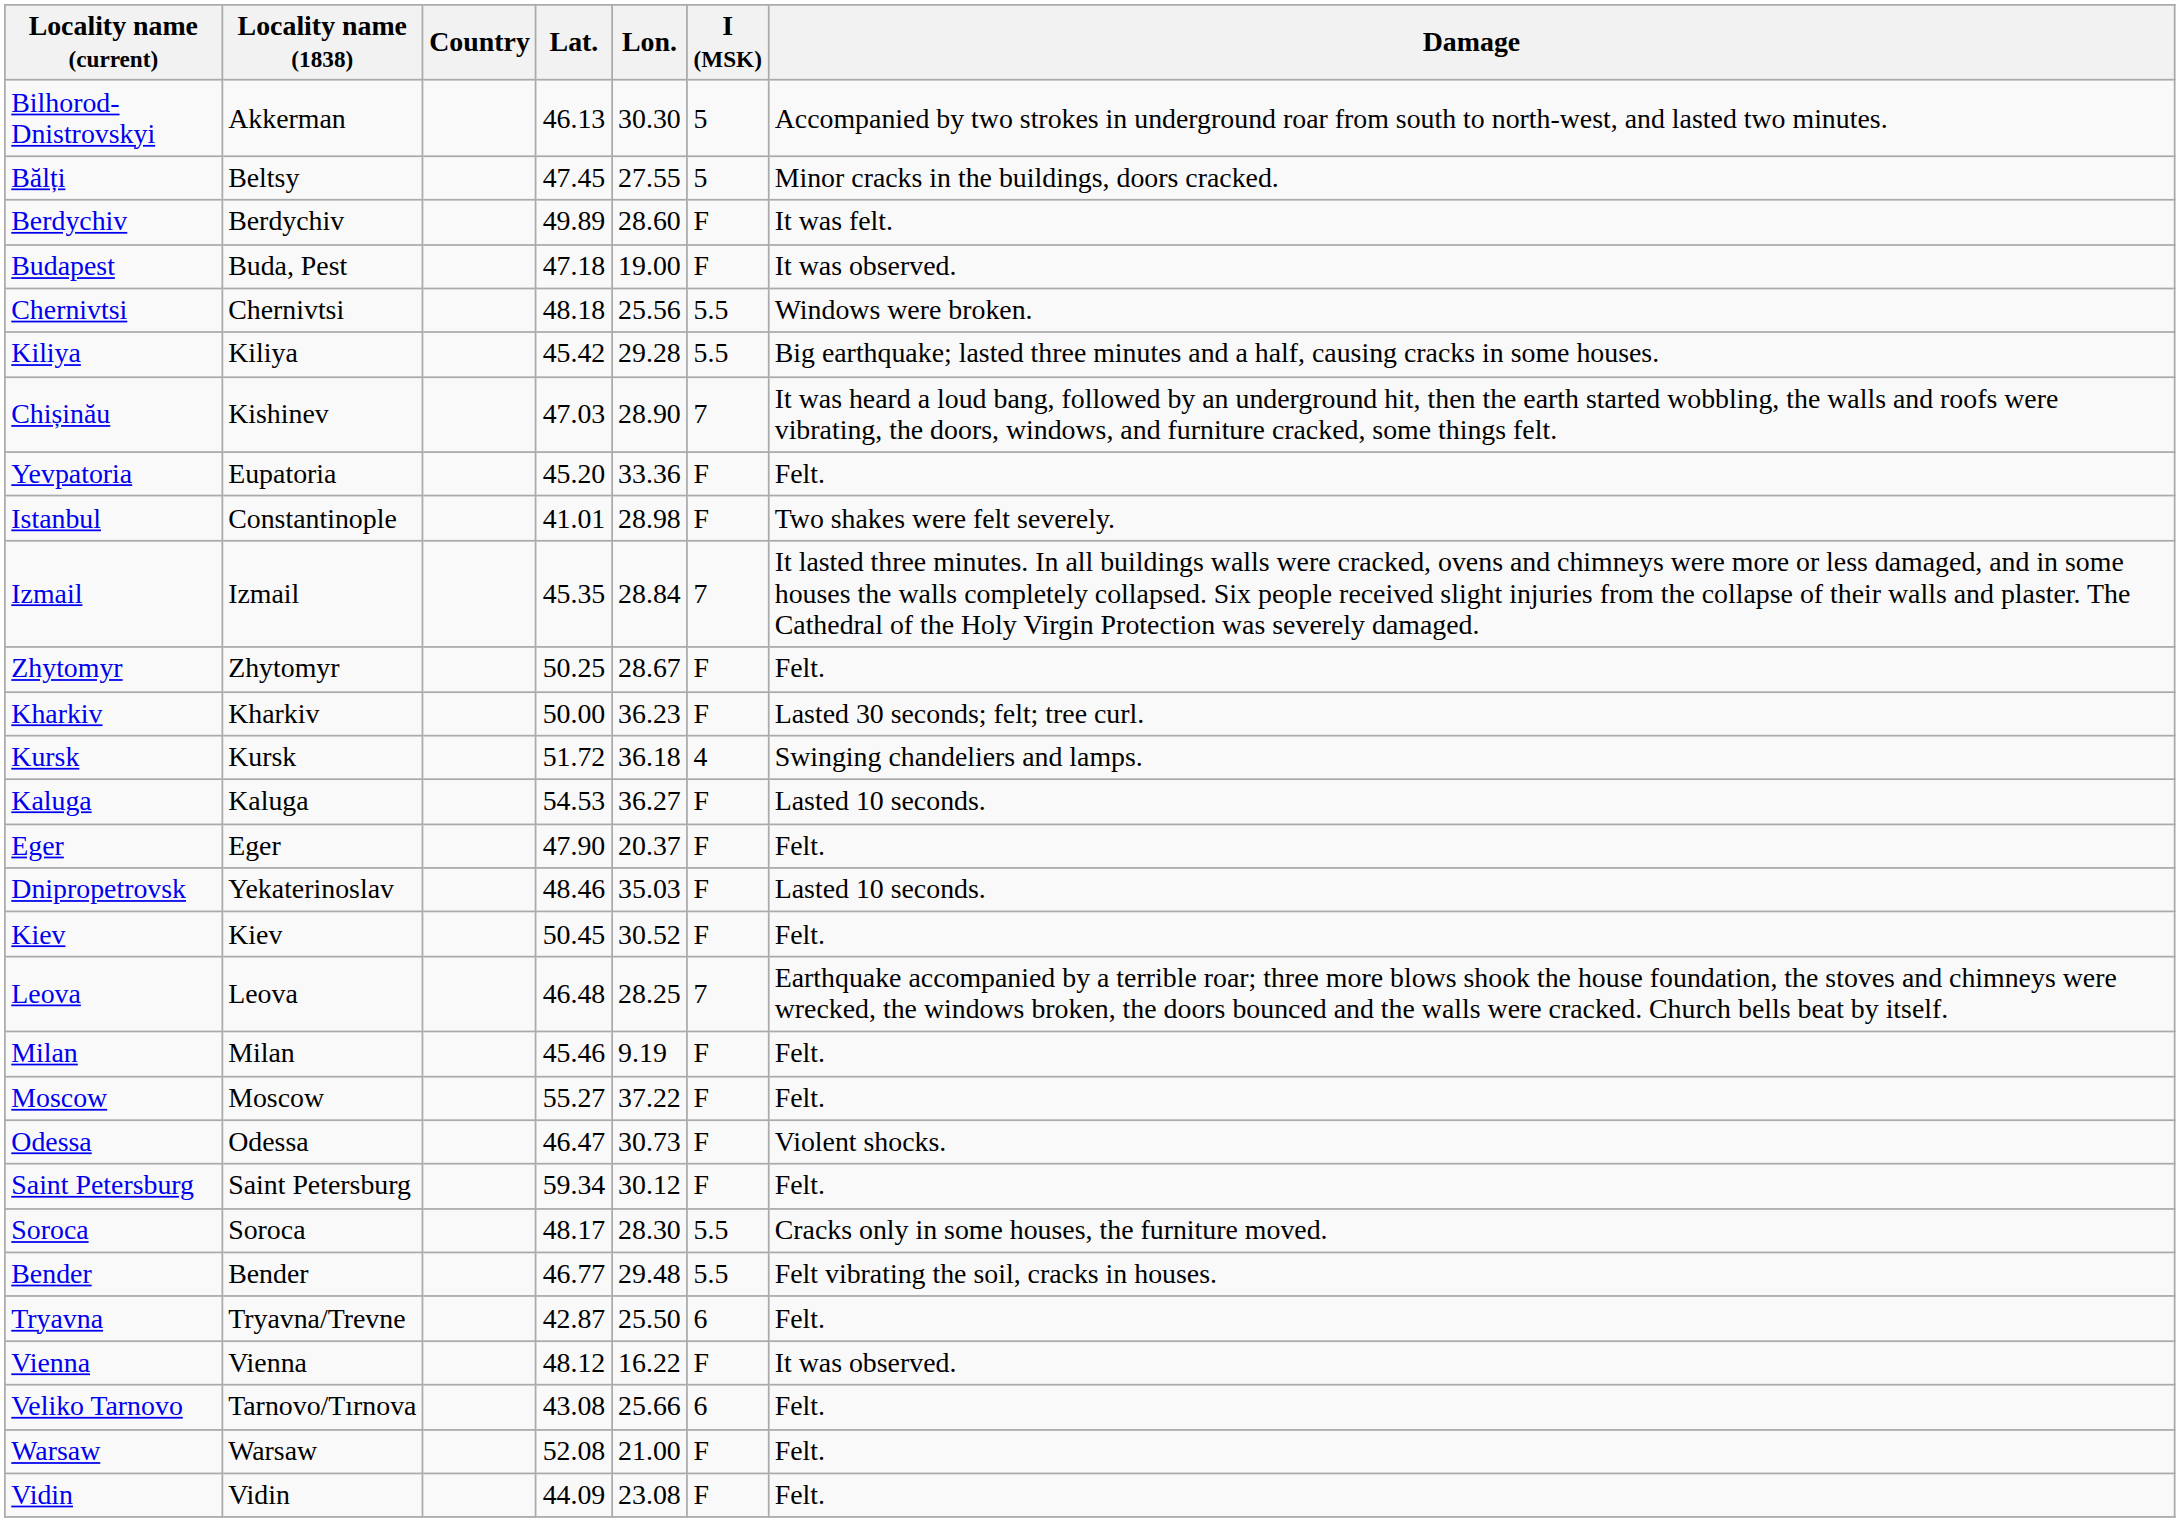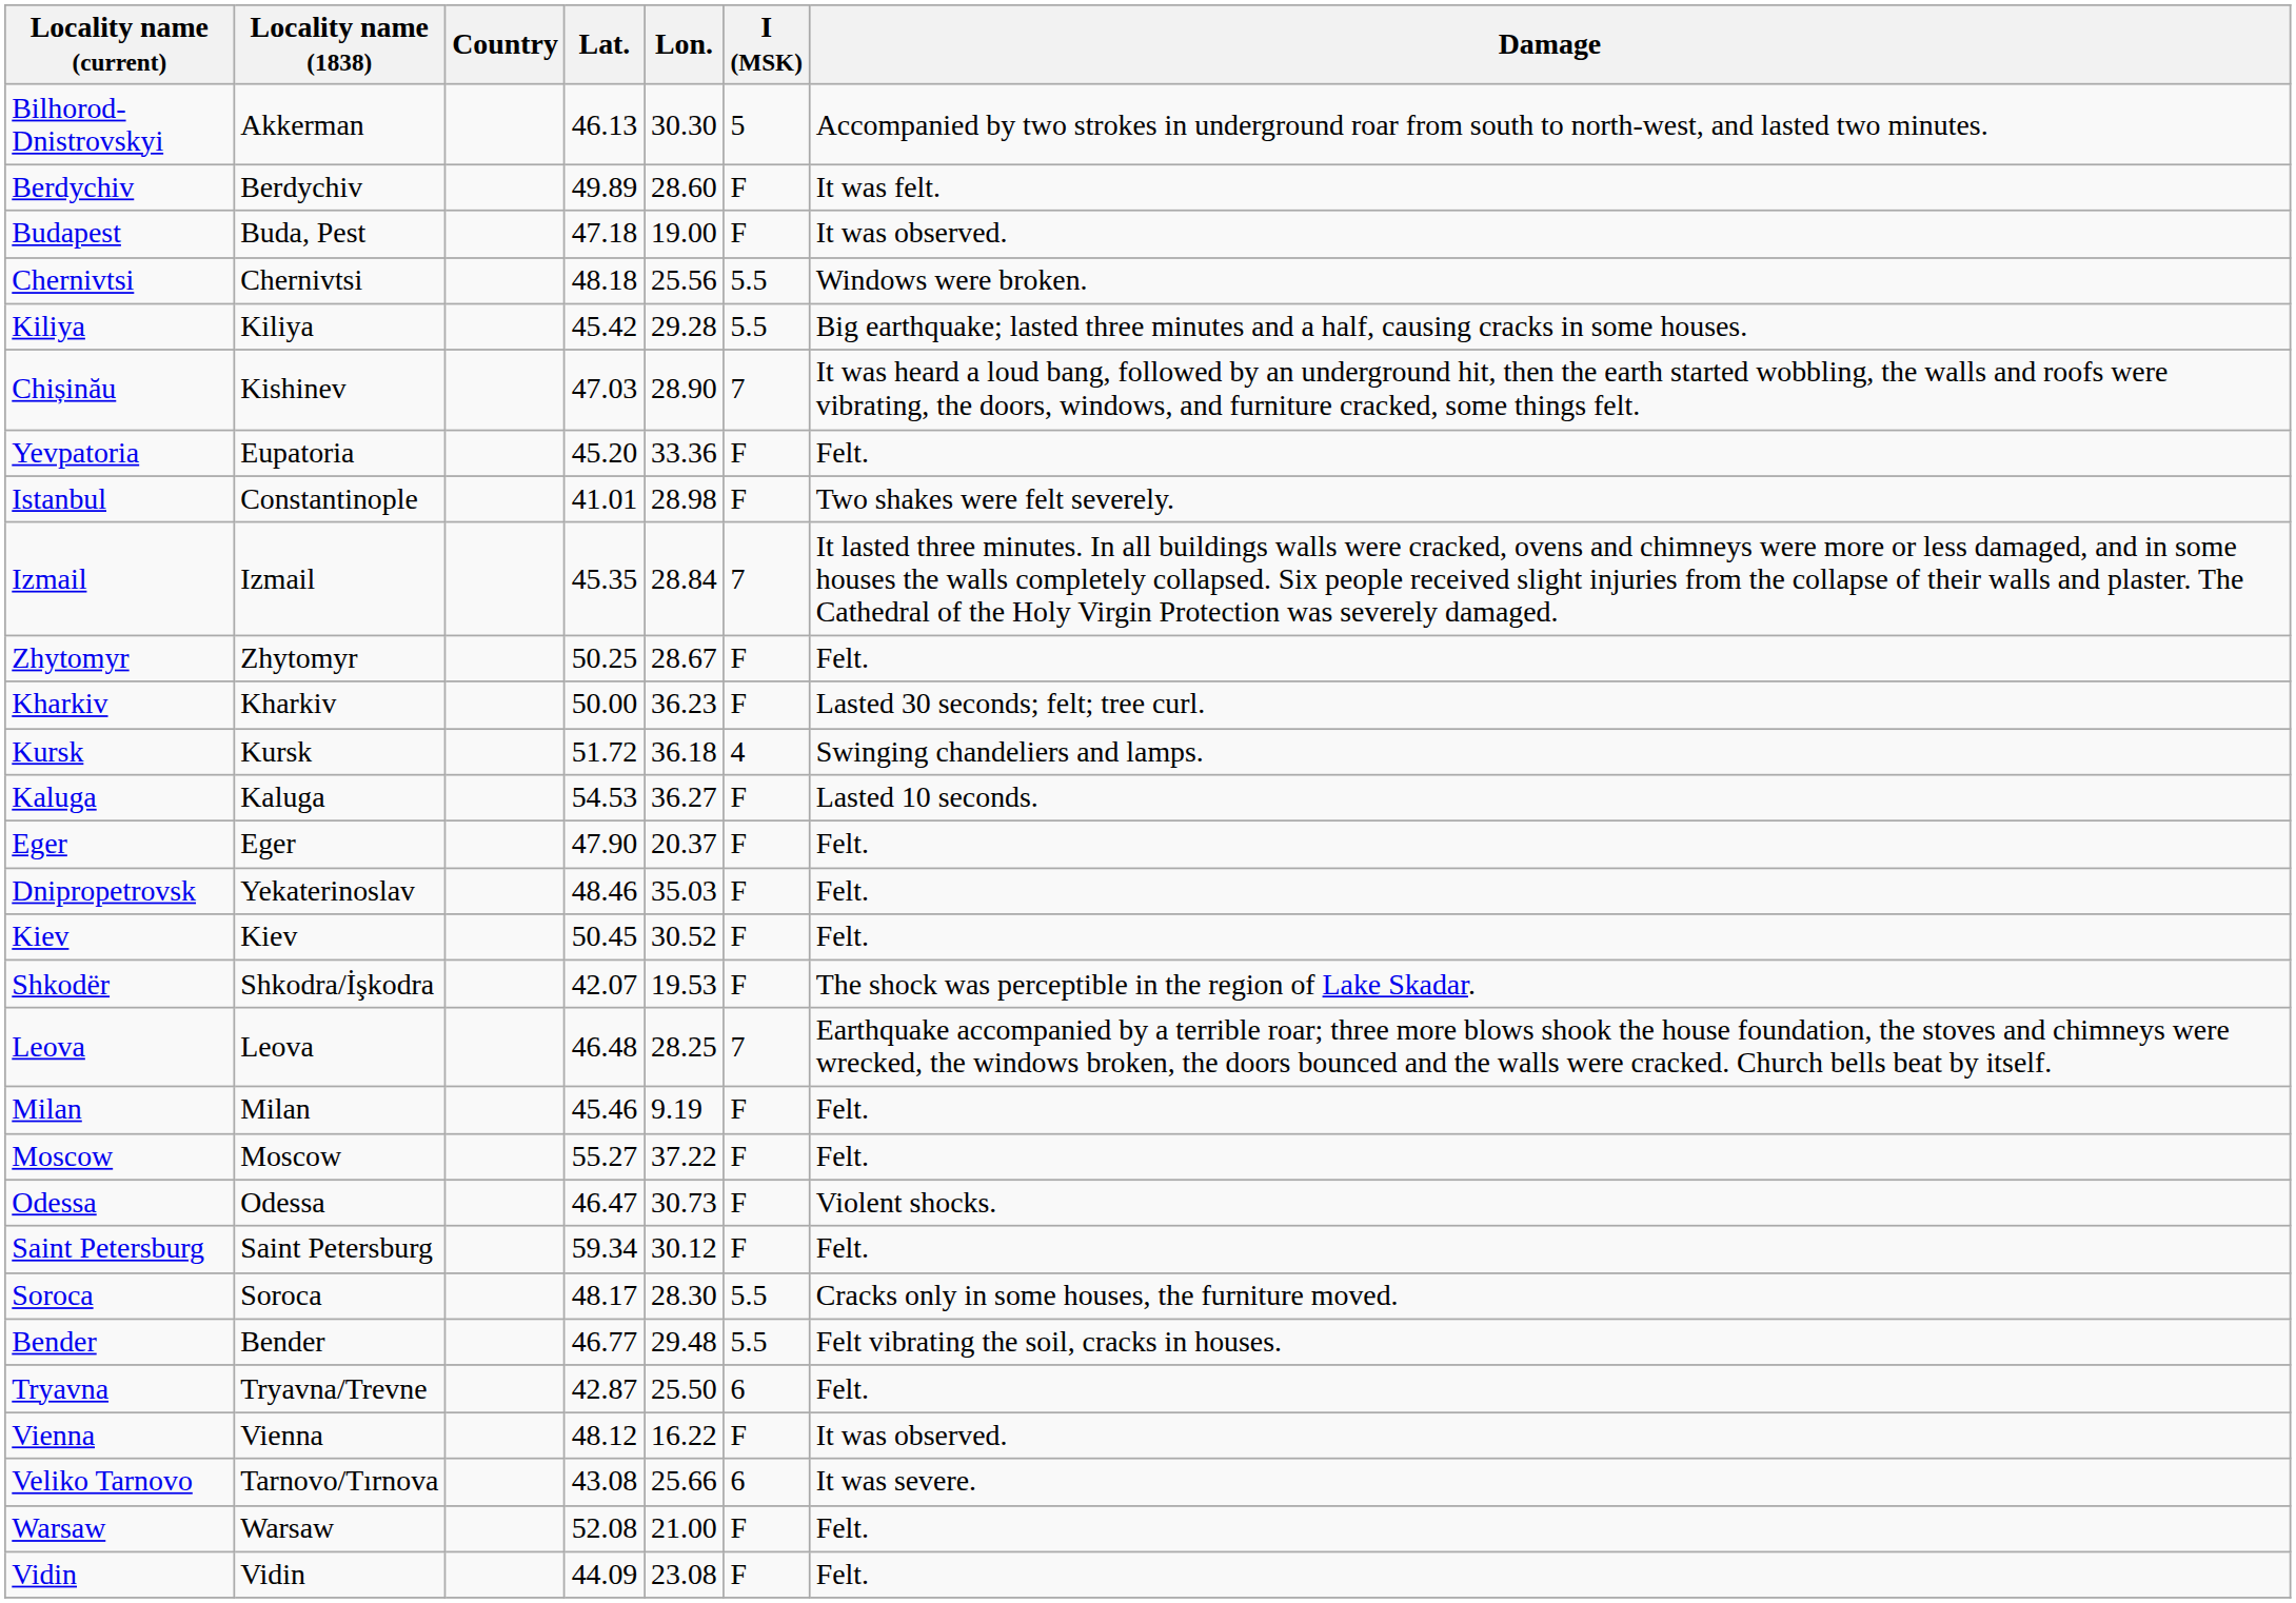- row: Bălți | Beltsy | 47.45 | 27.55 | 5 | Minor cracks in the buildings, doors cracked.
Dnipropetrovsk | Damage: Lasted 10 seconds. -> Felt.
+ row: Shkodër | Shkodra/İşkodra | 42.07 | 19.53 | F | The shock was perceptible in the region of Lake Skadar.
Veliko Tarnovo | Damage: Felt. -> It was severe.
